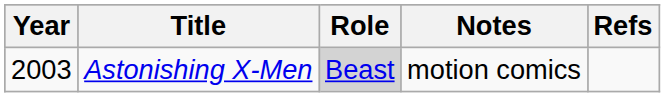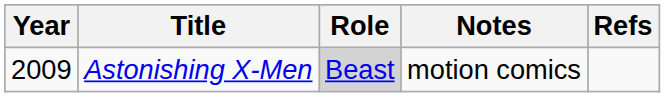Astonishing X-Men | Year: 2003 -> 2009
